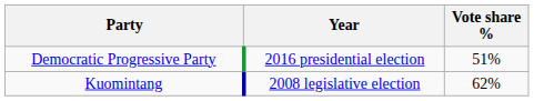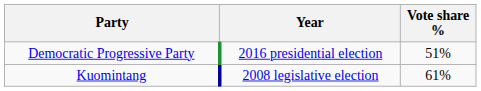Kuomintang | Vote share %: 62% -> 61%
